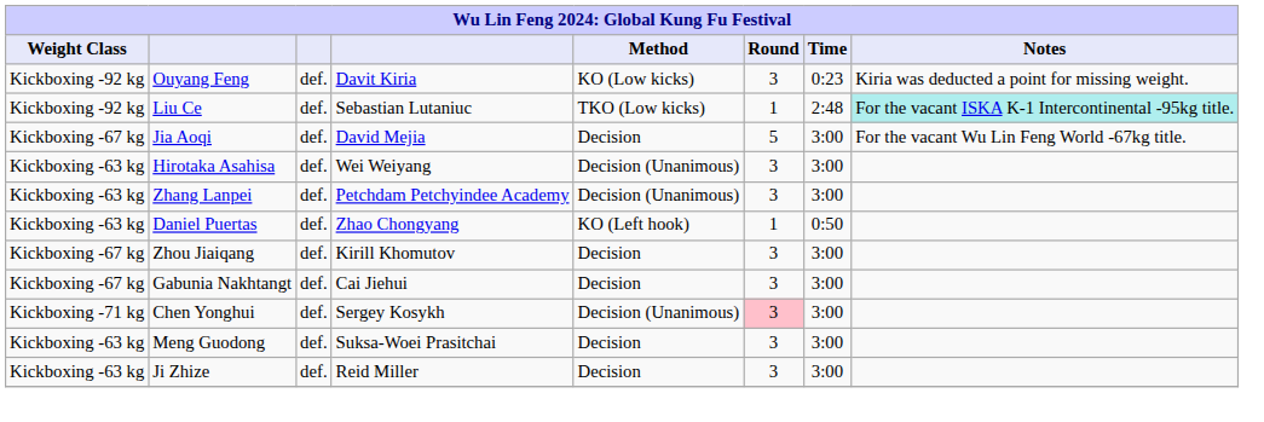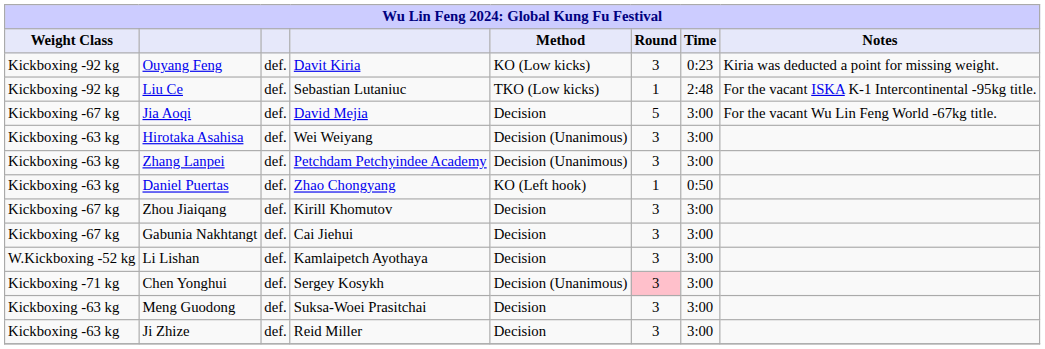Liu Ce | Notes: paleturquoise background -> no background
+ row: W.Kickboxing -52 kg | Li Lishan | def. | Kamlaipetch Ayothaya | Decision | 3 | 3:00
